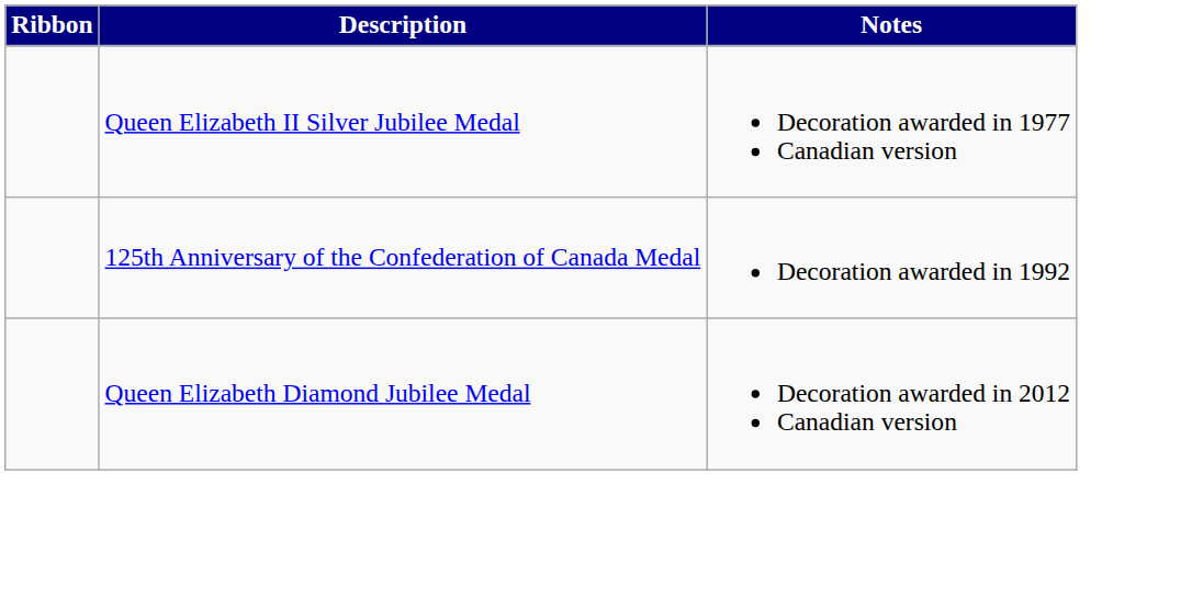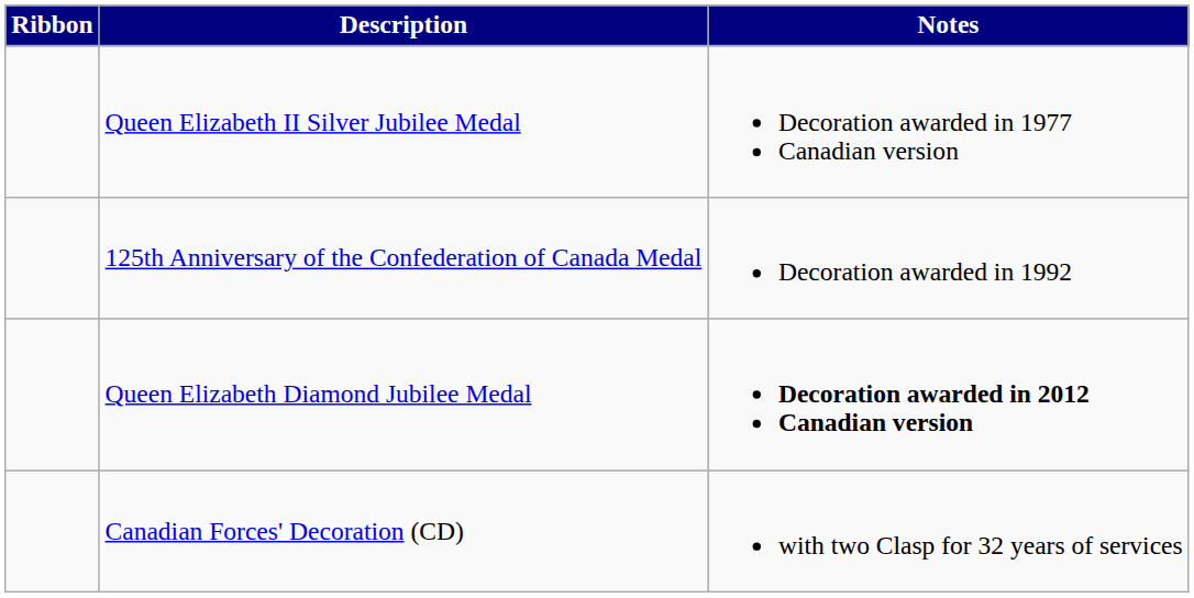Queen Elizabeth Diamond Jubilee Medal | Notes: normal -> bold
+ row: Canadian Forces' Decoration (CD) | with two Clasp for 32 years of services
